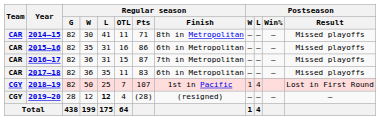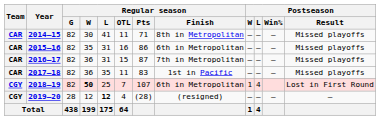2017–18 | Regular season / Finish: 6th in Metropolitan -> 1st in Pacific
2018–19 | Regular season / W: normal -> bold
2018–19 | Regular season / Finish: 1st in Pacific -> 6th in Metropolitan
